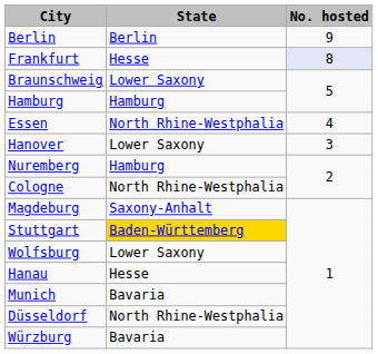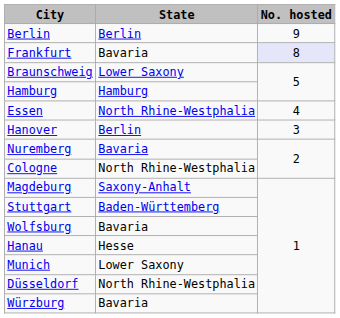Frankfurt | State: Hesse -> Bavaria
Hanover | State: Lower Saxony -> Berlin
Nuremberg | State: Hamburg -> Bavaria
Stuttgart | State: gold background -> no background
Wolfsburg | State: Lower Saxony -> Bavaria
Munich | State: Bavaria -> Lower Saxony
